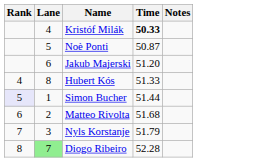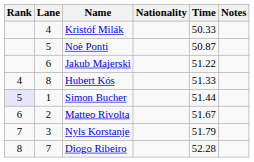+ column: Nationality
Kristóf Milák | Time: bold -> normal
Jakub Majerski | Time: 51.20 -> 51.22
Matteo Rivolta | Time: 51.68 -> 51.67
Diogo Ribeiro | Lane: lightgreen background -> no background
